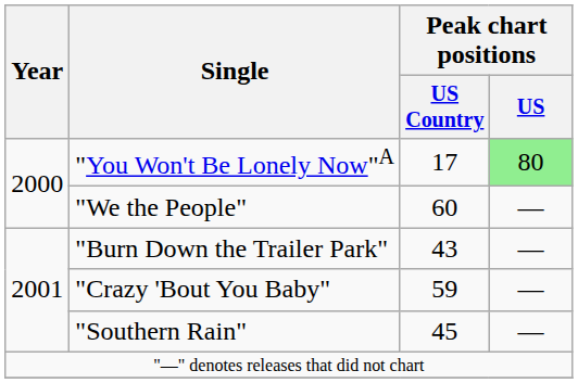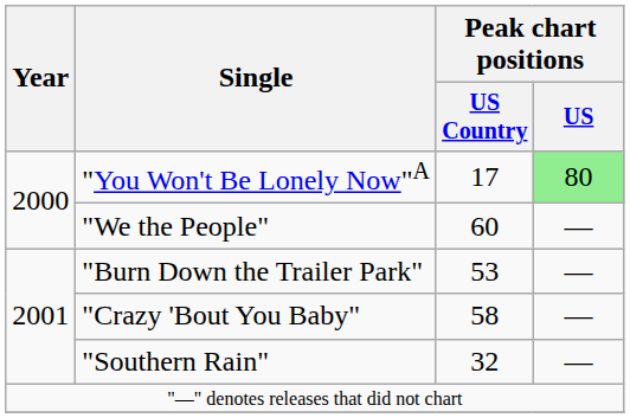"Burn Down the Trailer Park" | Peak chart positions / US Country: 43 -> 53
"Crazy 'Bout You Baby" | Peak chart positions / US Country: 59 -> 58
"Southern Rain" | Peak chart positions / US Country: 45 -> 32
